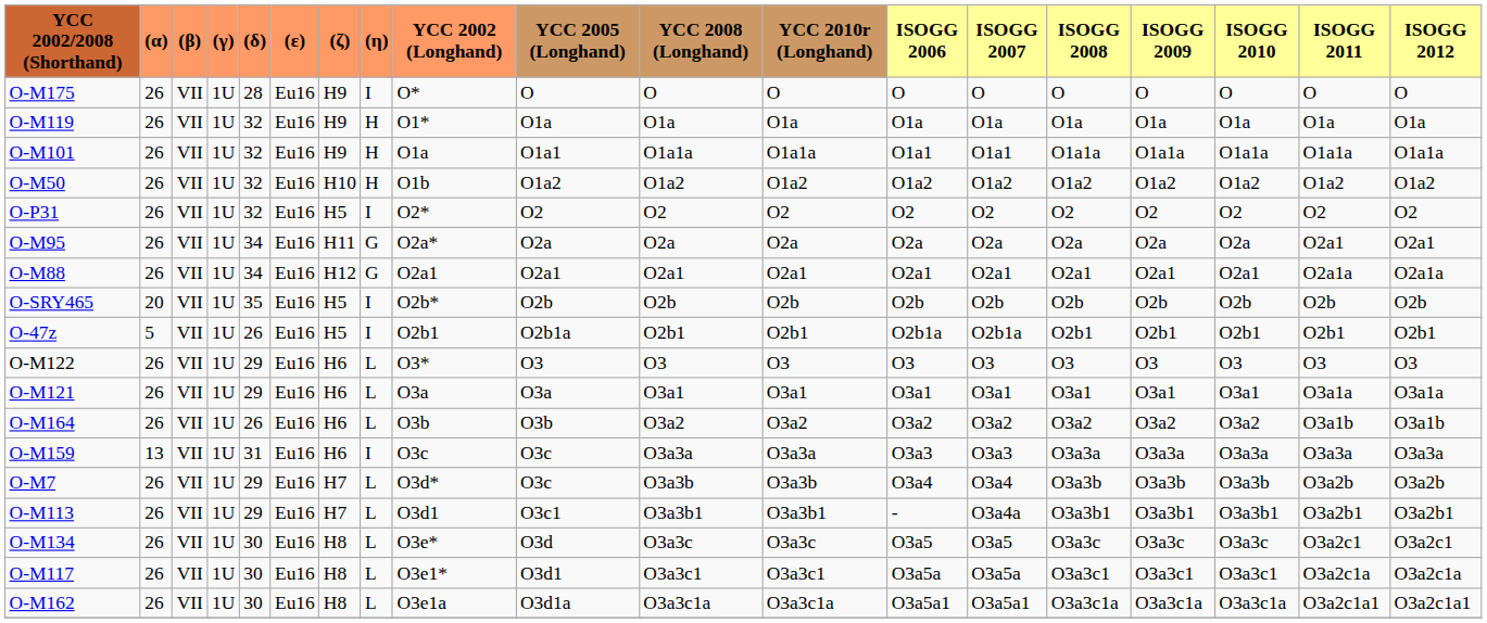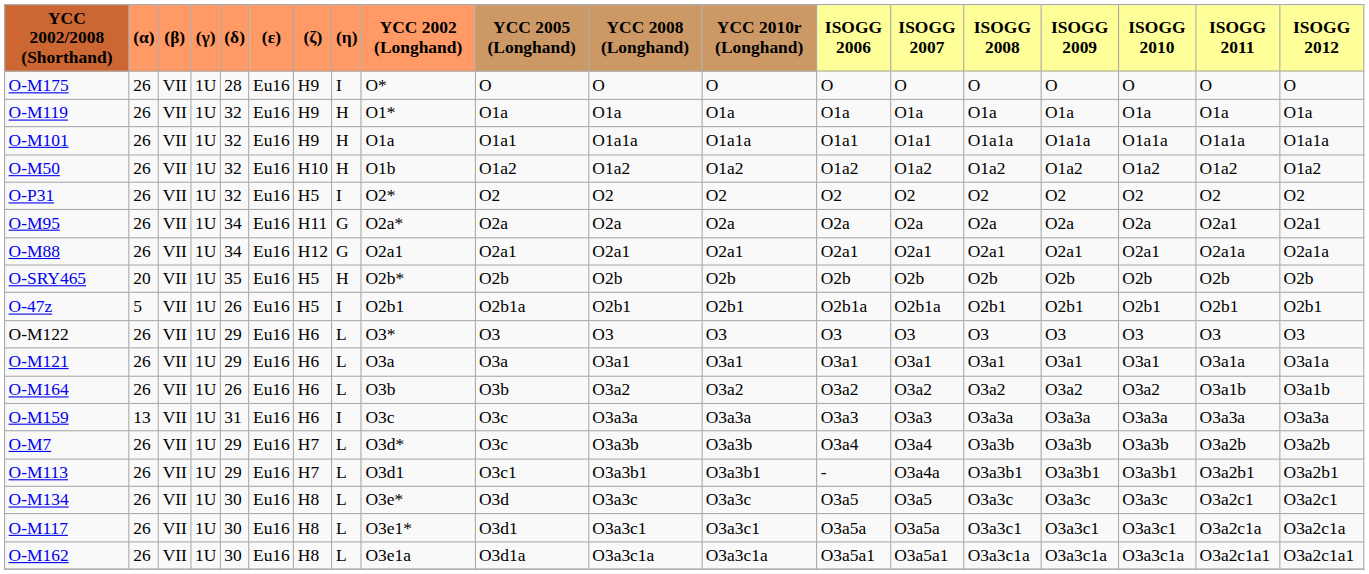O-SRY465 | (η): I -> H
